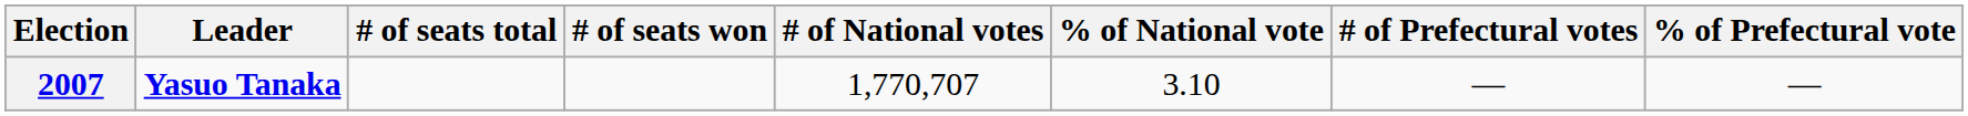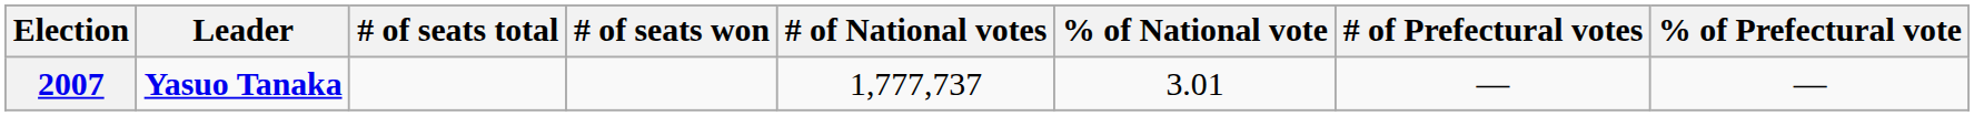2007 | # of National votes: 1,770,707 -> 1,777,737
2007 | % of National vote: 3.10 -> 3.01
